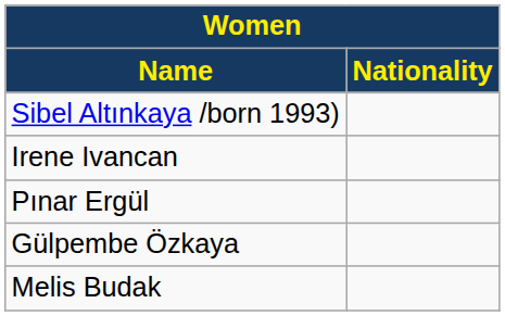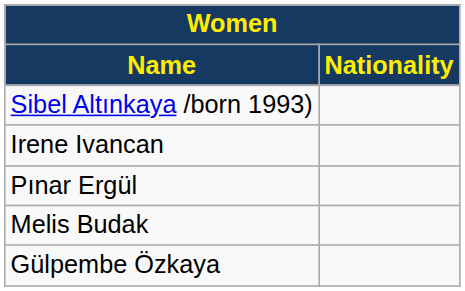rows swapped: Melis Budak <-> Gülpembe Özkaya
